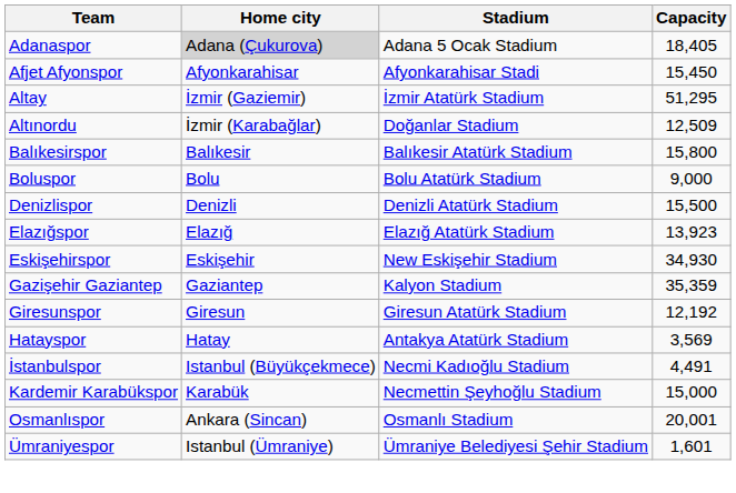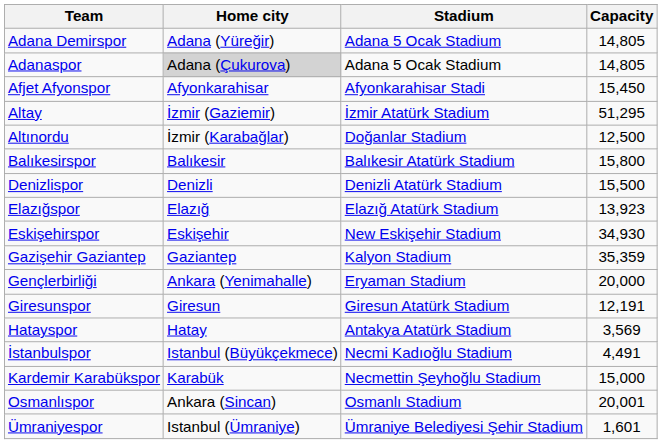+ row: Adana Demirspor | Adana (Yüreğir) | Adana 5 Ocak Stadium | 14,805
Adanaspor | Capacity: 18,405 -> 14,805
Altınordu | Capacity: 12,509 -> 12,500
- row: Boluspor | Bolu | Bolu Atatürk Stadium | 9,000
+ row: Gençlerbirliği | Ankara (Yenimahalle) | Eryaman Stadium | 20,000
Giresunspor | Capacity: 12,192 -> 12,191
